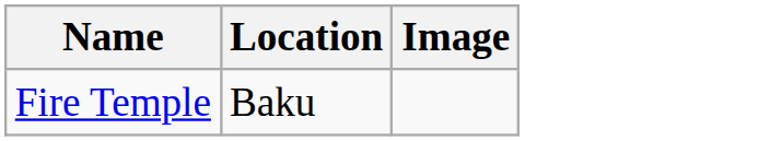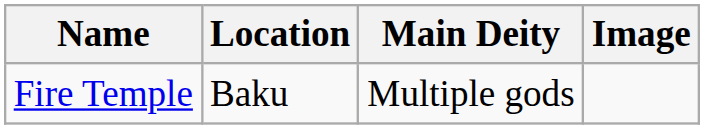+ column: Main Deity | Multiple gods
